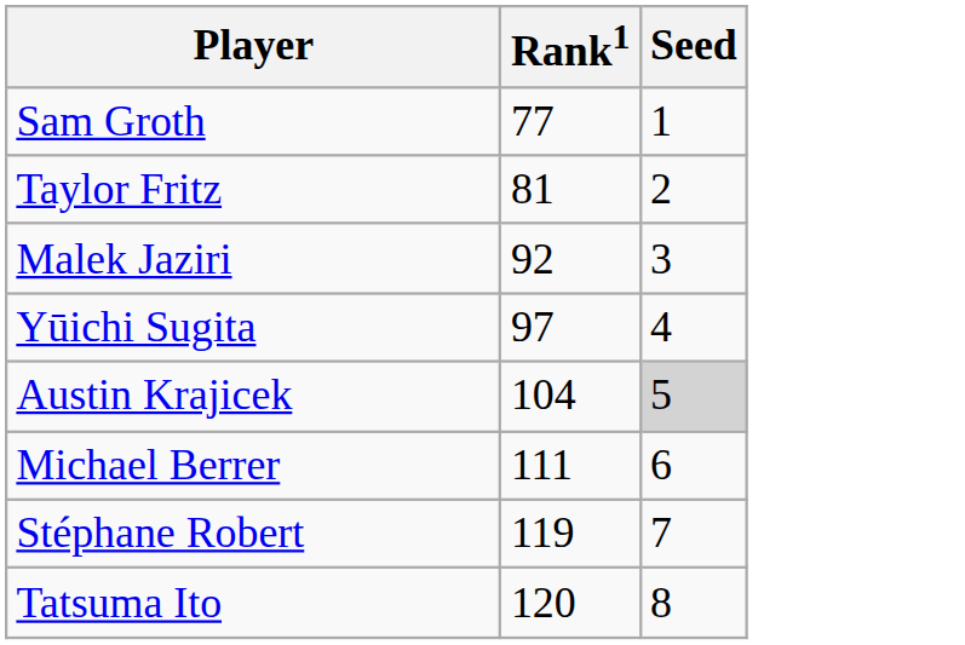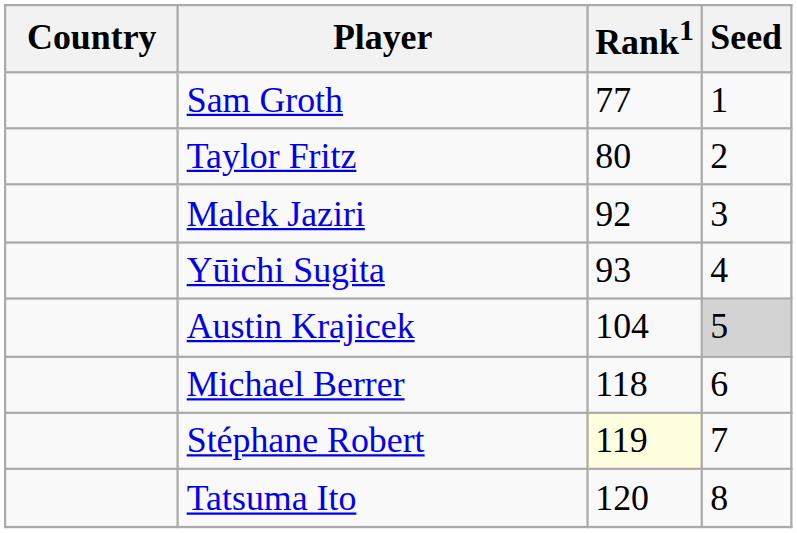+ column: Country
Taylor Fritz | Rank1: 81 -> 80
Yūichi Sugita | Rank1: 97 -> 93
Michael Berrer | Rank1: 111 -> 118
Stéphane Robert | Rank1: no background -> lightyellow background
